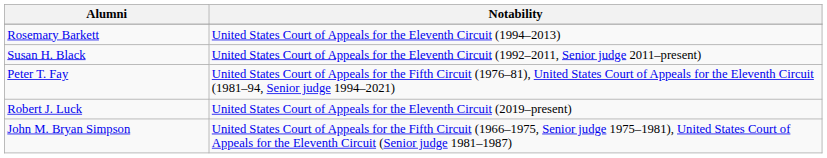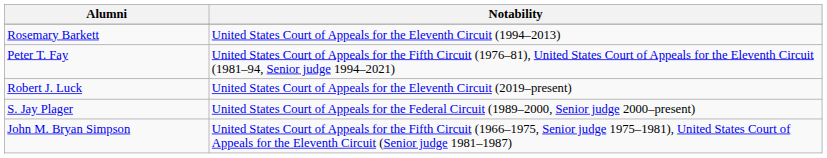- row: Susan H. Black | United States Court of Appeals for the Eleventh Circuit (1992–2011, Senior judge 2011–present)
+ row: S. Jay Plager | United States Court of Appeals for the Federal Circuit (1989–2000, Senior judge 2000–present)
